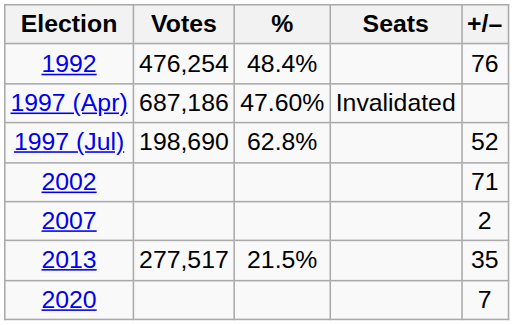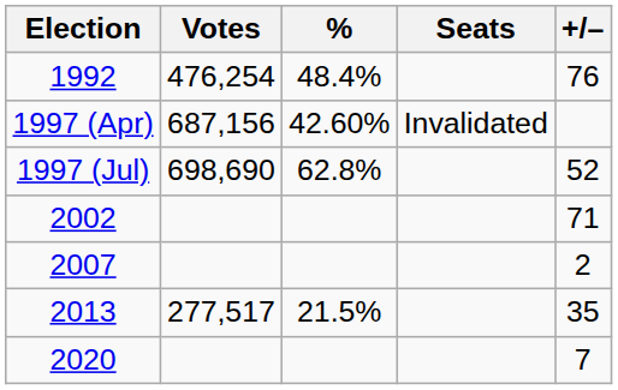1997 (Apr) | Votes: 687,186 -> 687,156
1997 (Apr) | %: 47.60% -> 42.60%
1997 (Jul) | Votes: 198,690 -> 698,690
